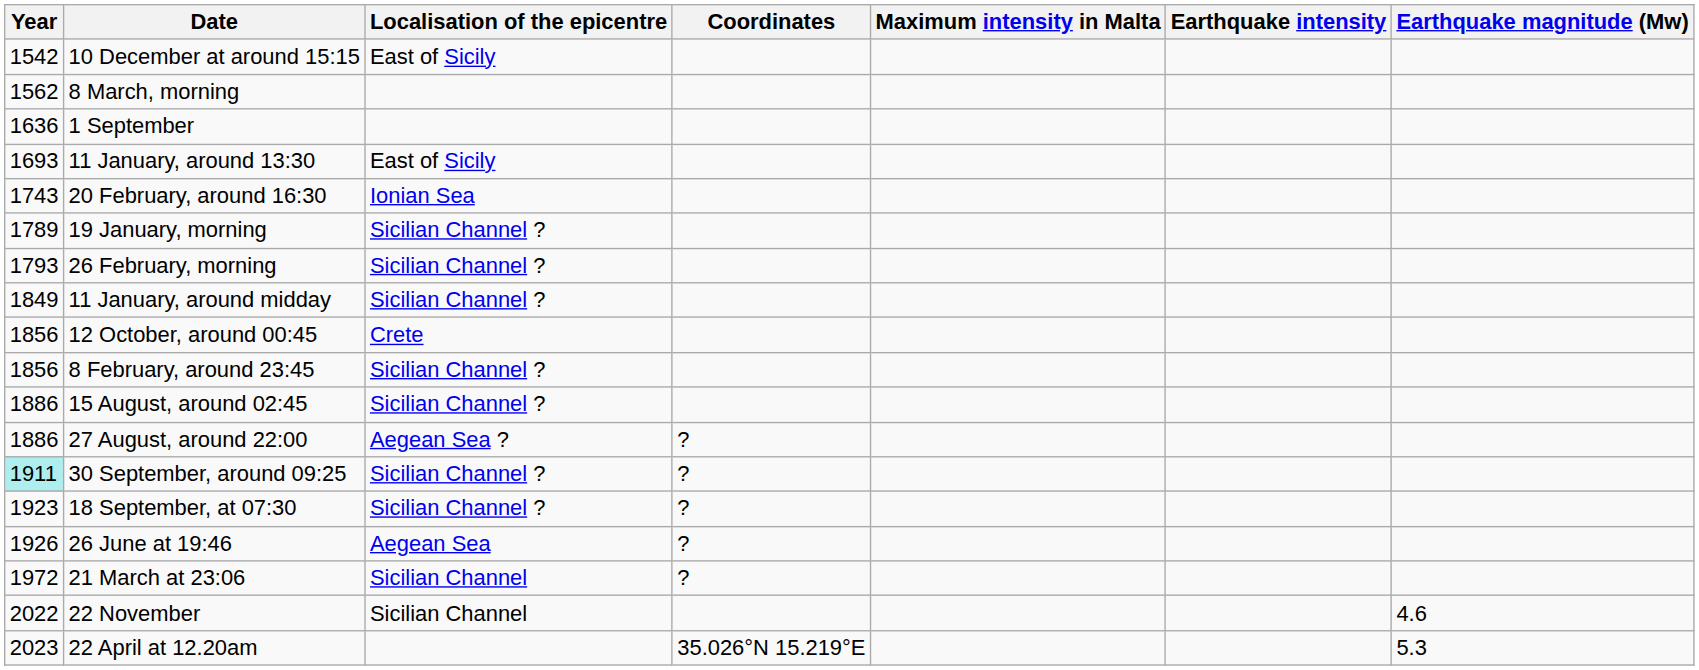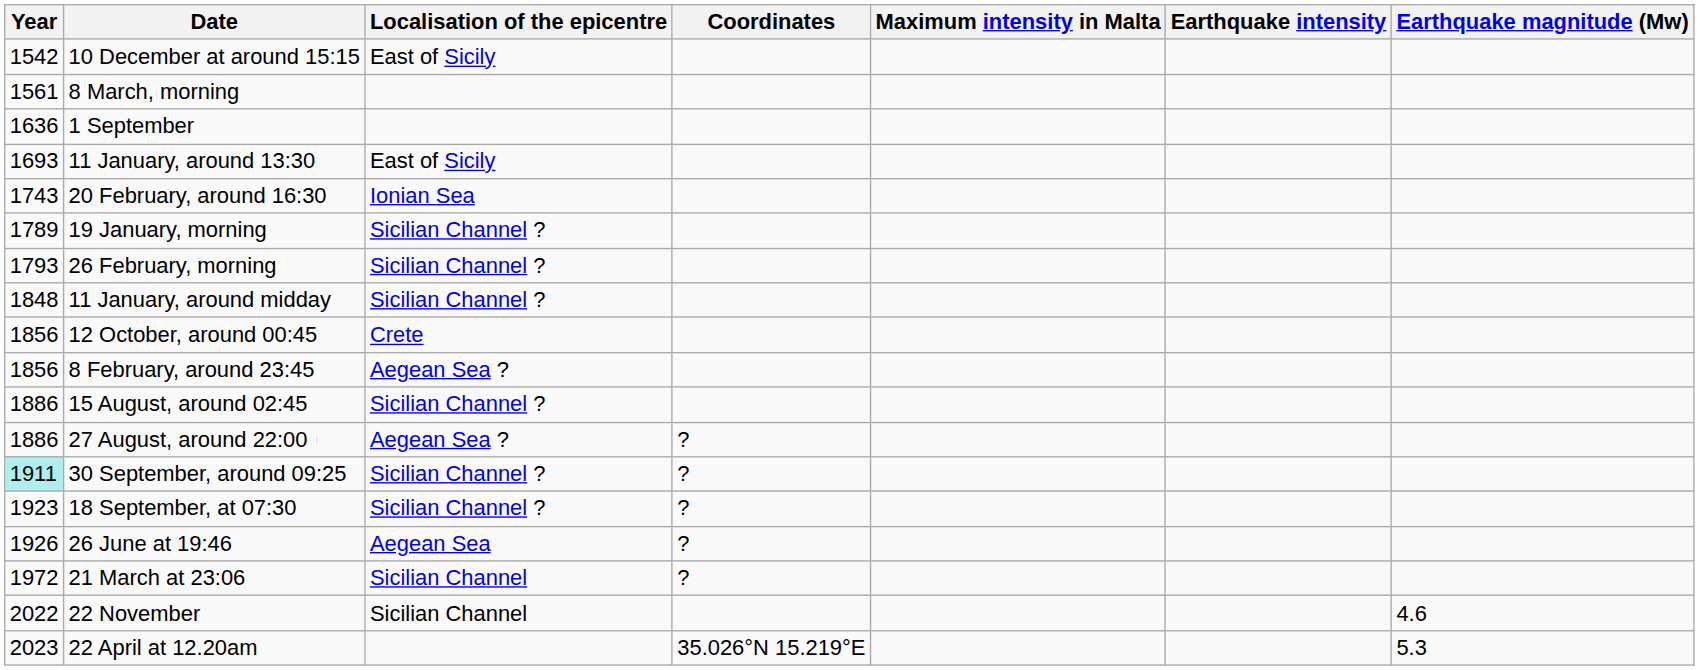8 March, morning | Year: 1562 -> 1561
11 January, around midday | Year: 1849 -> 1848
8 February, around 23:45 | Localisation of the epicentre: Sicilian Channel ? -> Aegean Sea ?
